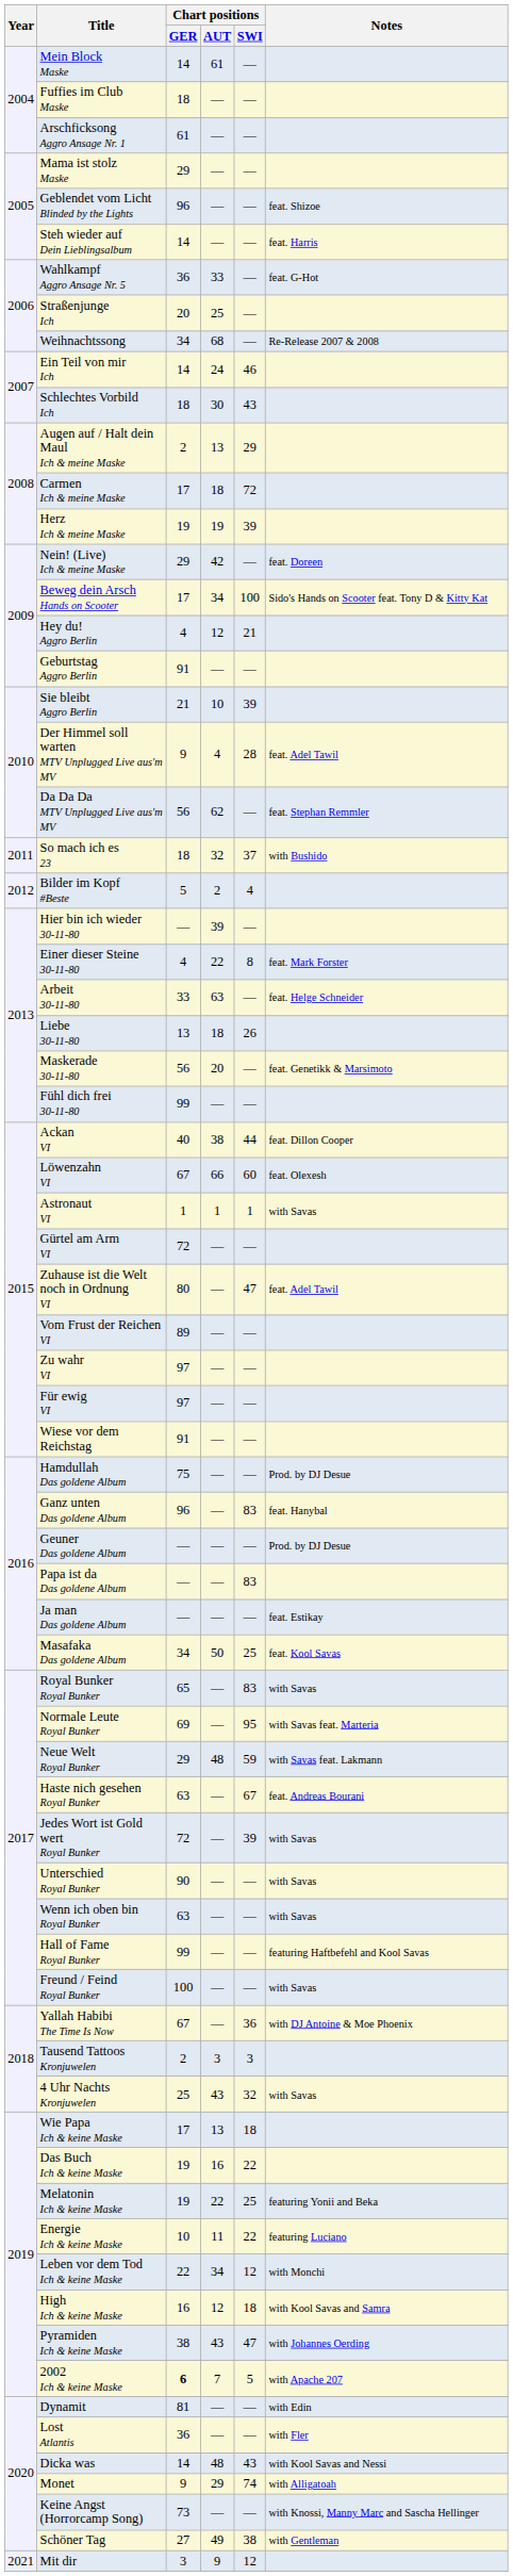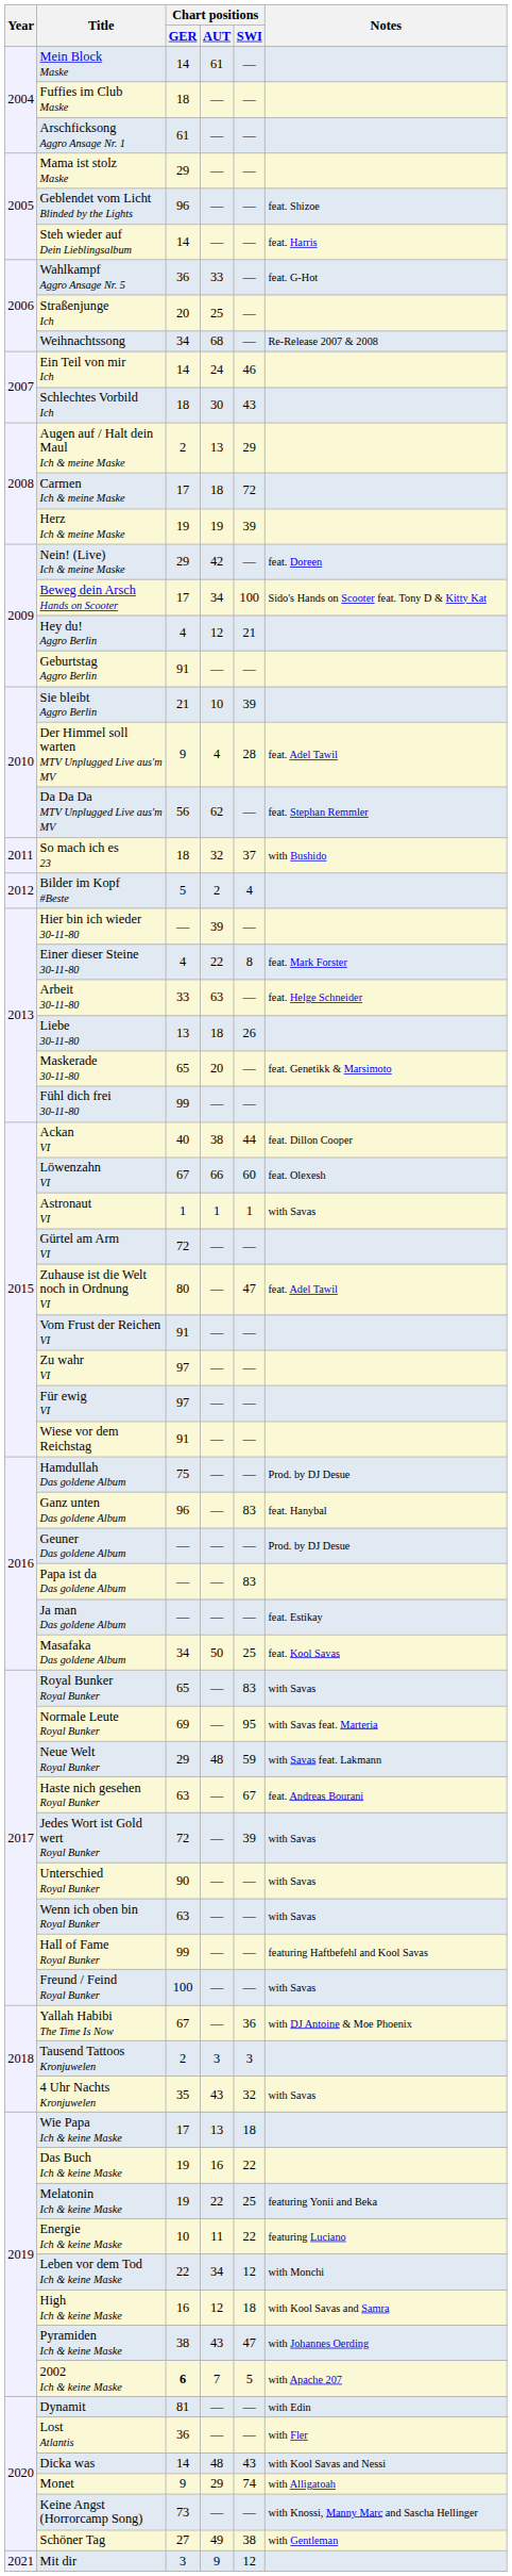Maskerade 30-11-80 | Chart positions / GER: 56 -> 65
Vom Frust der Reichen VI | Chart positions / GER: 89 -> 91
4 Uhr Nachts Kronjuwelen | Chart positions / GER: 25 -> 35
